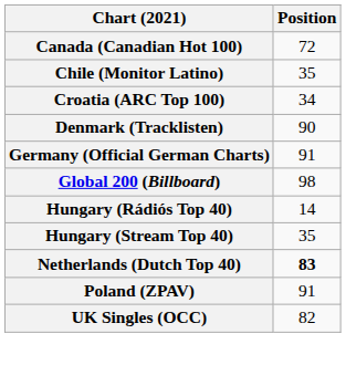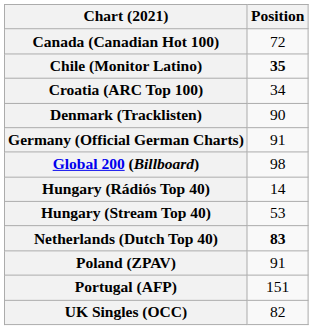Chile (Monitor Latino) | Position: normal -> bold
Hungary (Stream Top 40) | Position: 35 -> 53
+ row: Portugal (AFP) | 151
